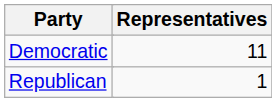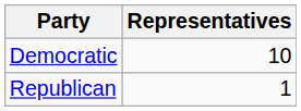Democratic | Representatives: 11 -> 10
